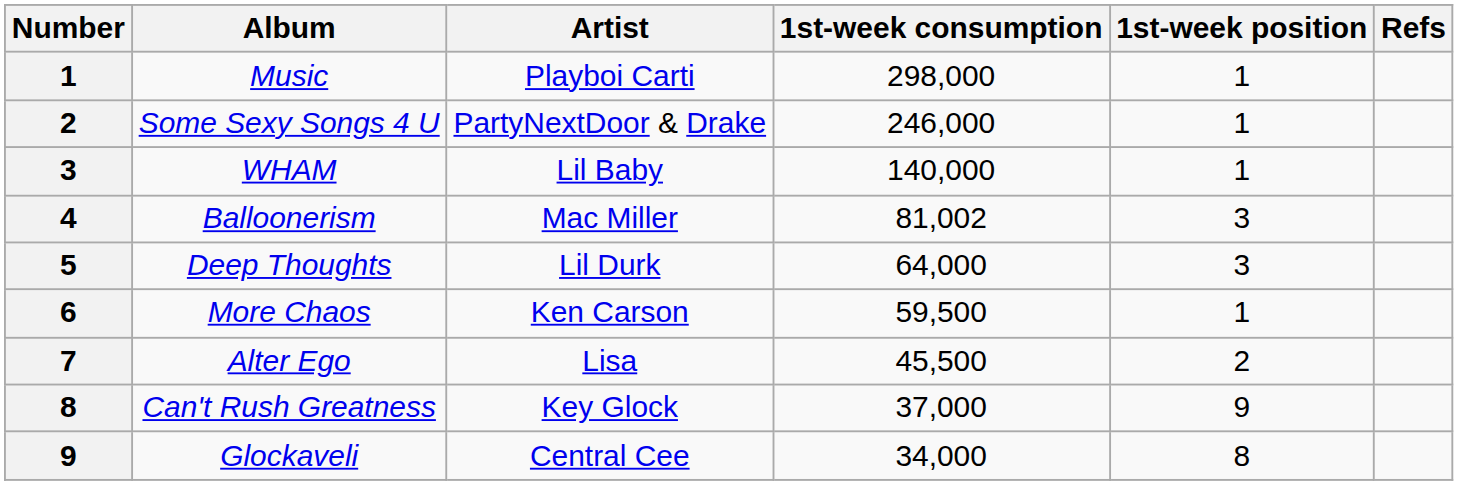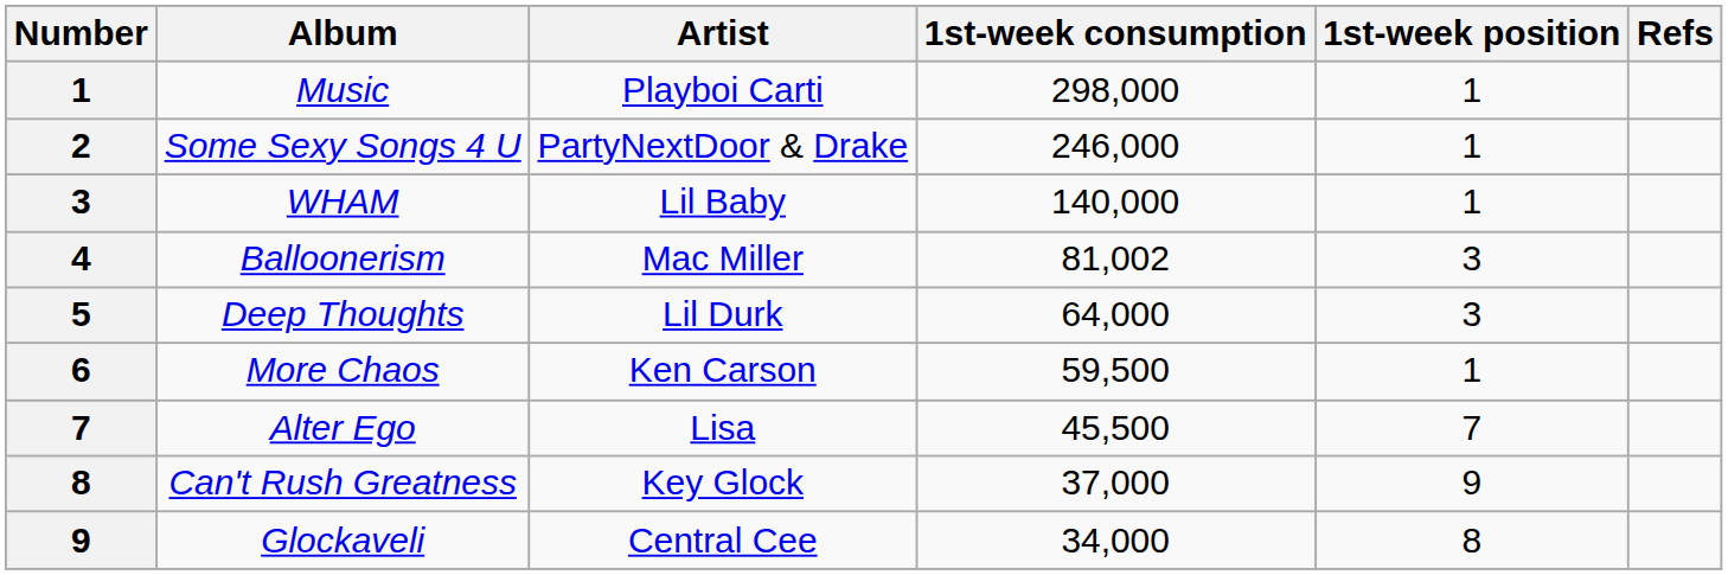Alter Ego | 1st-week position: 2 -> 7
